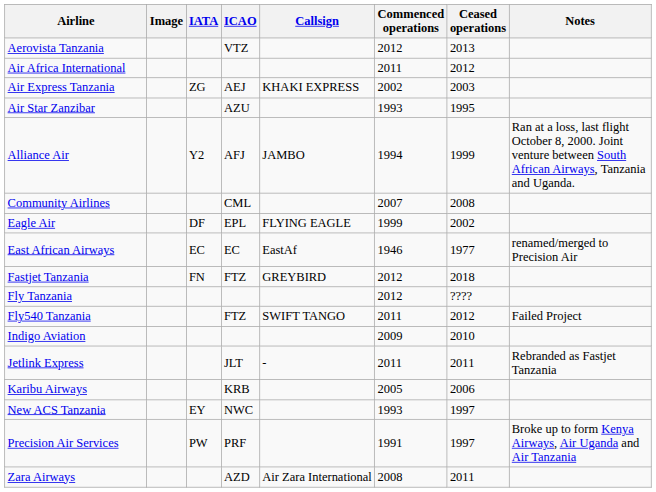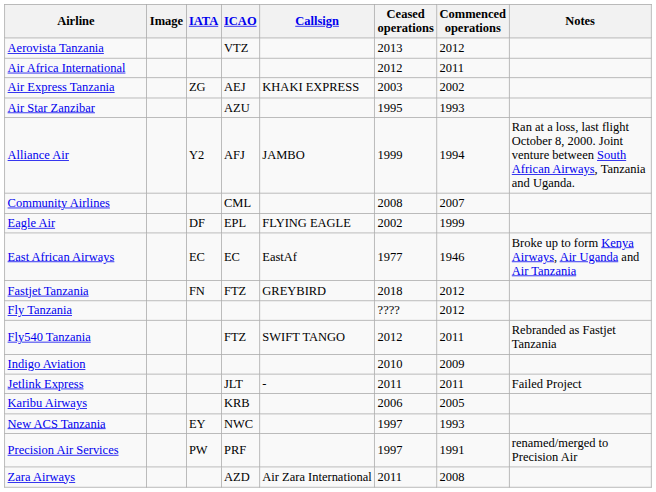columns swapped: Commenced operations <-> Ceased operations
East African Airways | Notes: renamed/merged to Precision Air -> Broke up to form Kenya Airways, Air Uganda and Air Tanzania
Fly540 Tanzania | Notes: Failed Project -> Rebranded as Fastjet Tanzania
Jetlink Express | Notes: Rebranded as Fastjet Tanzania -> Failed Project
Precision Air Services | Notes: Broke up to form Kenya Airways, Air Uganda and Air Tanzania -> renamed/merged to Precision Air
